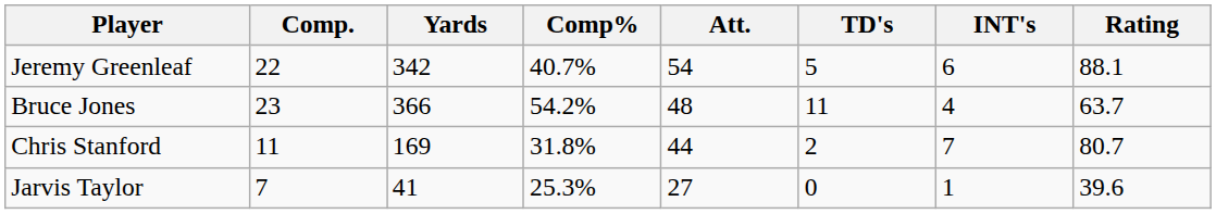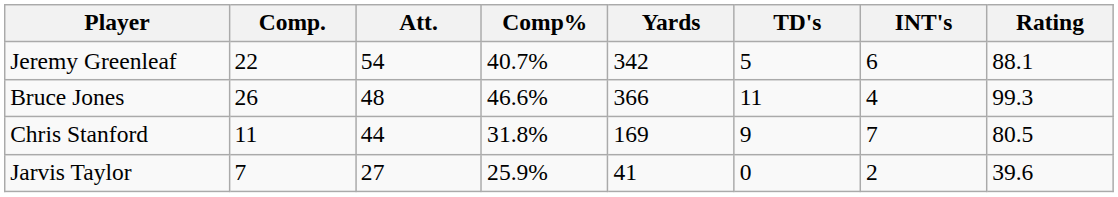columns swapped: Att. <-> Yards
Bruce Jones | Comp.: 23 -> 26
Bruce Jones | Comp%: 54.2% -> 46.6%
Bruce Jones | Rating: 63.7 -> 99.3
Chris Stanford | TD's: 2 -> 9
Chris Stanford | Rating: 80.7 -> 80.5
Jarvis Taylor | Comp%: 25.3% -> 25.9%
Jarvis Taylor | INT's: 1 -> 2
